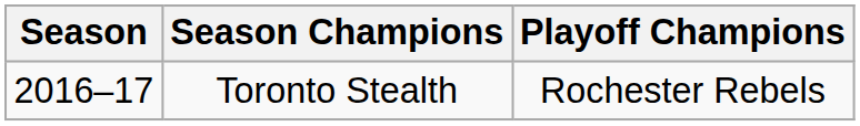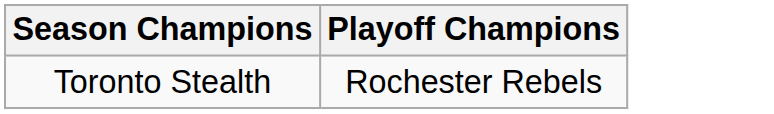- column: Season | 2016–17
